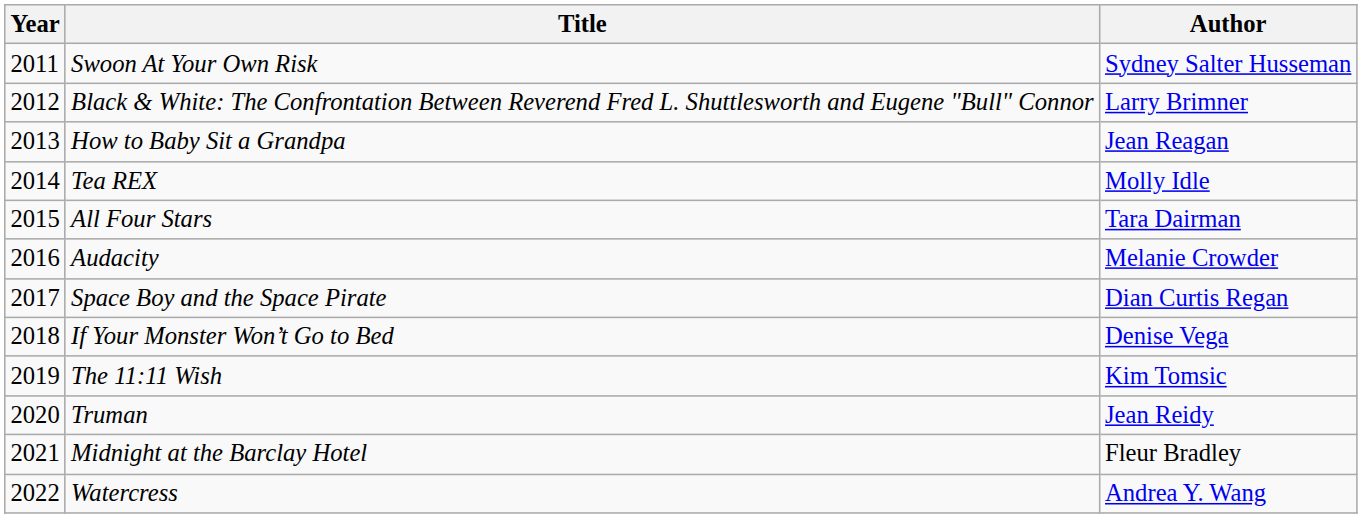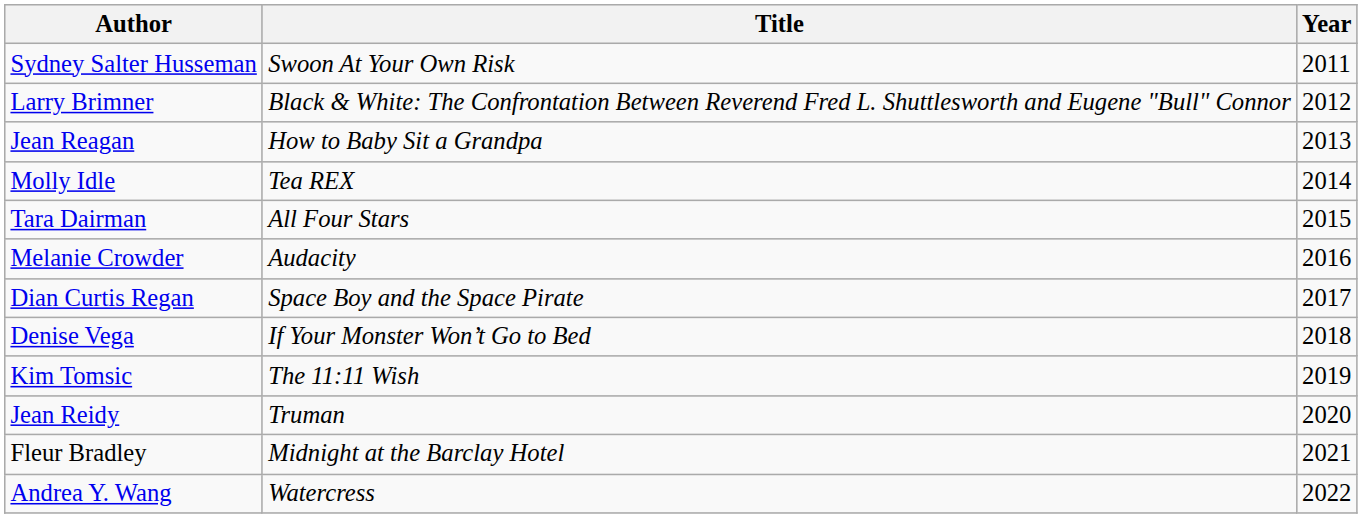columns swapped: Year <-> Author
